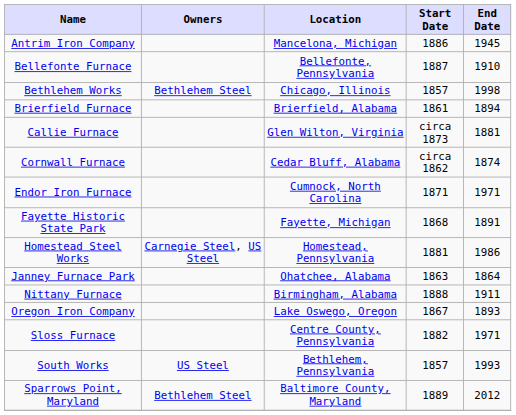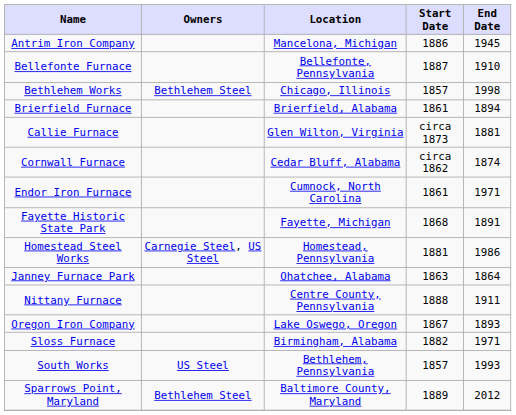Endor Iron Furnace | Start Date: 1871 -> 1861
Nittany Furnace | Location: Birmingham, Alabama -> Centre County, Pennsylvania
Sloss Furnace | Location: Centre County, Pennsylvania -> Birmingham, Alabama
